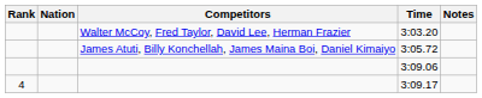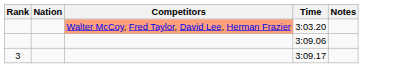3:03.20 | Competitors: no background -> lightsalmon background
- row: James Atuti, Billy Konchellah, James Maina Boi, Daniel Kimaiyo | 3:05.72
3:09.17 | Rank: 4 -> 3
